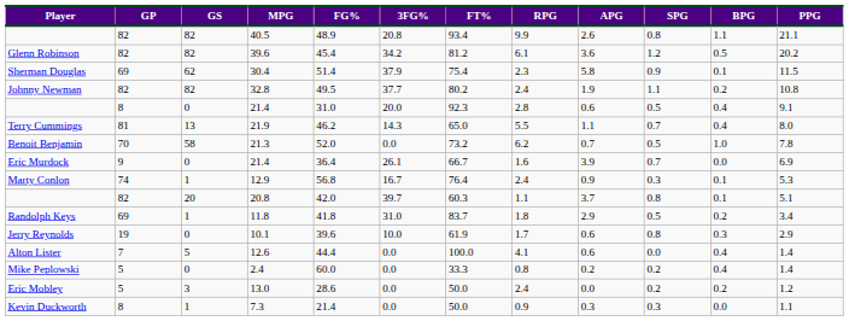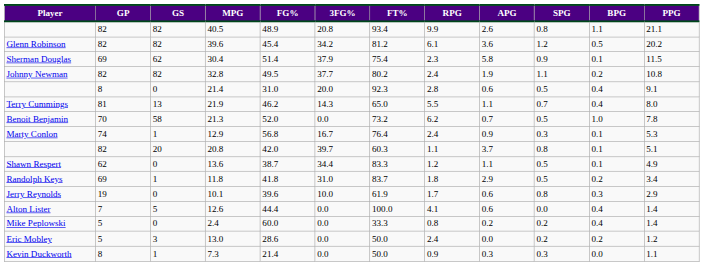- row: Eric Murdock | 9 | 0 | 21.4 | 36.4 | 26.1 | 66.7 | 1.6 | 3.9 | 0.7 | 0.0 | 6.9
+ row: Shawn Respert | 62 | 0 | 13.6 | 38.7 | 34.4 | 83.3 | 1.2 | 1.1 | 0.5 | 0.1 | 4.9
